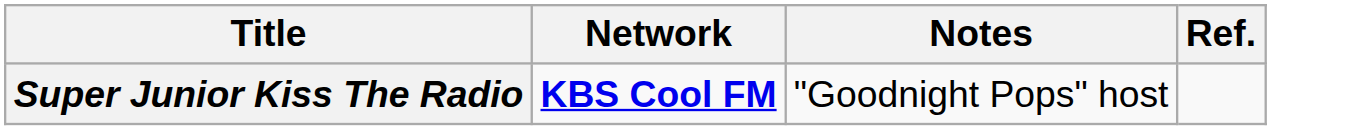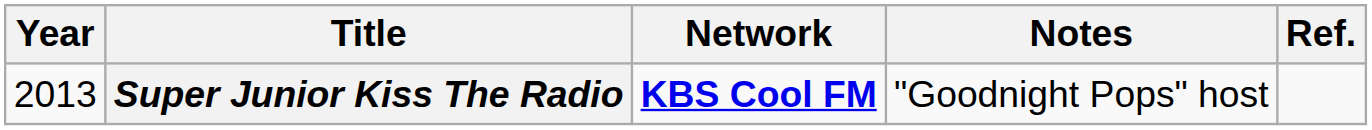+ column: Year | 2013
